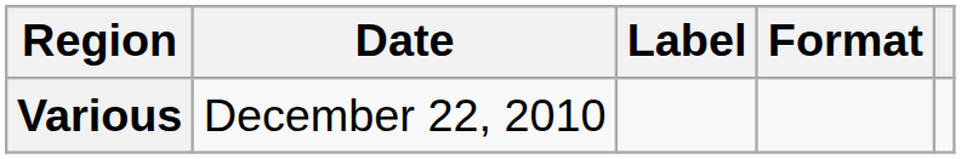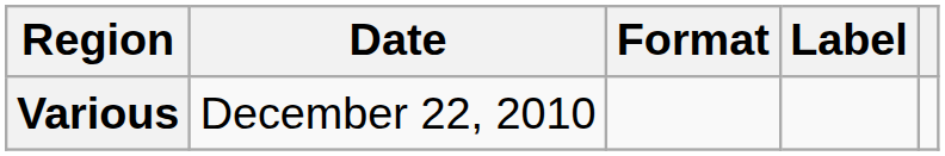columns swapped: Format <-> Label
